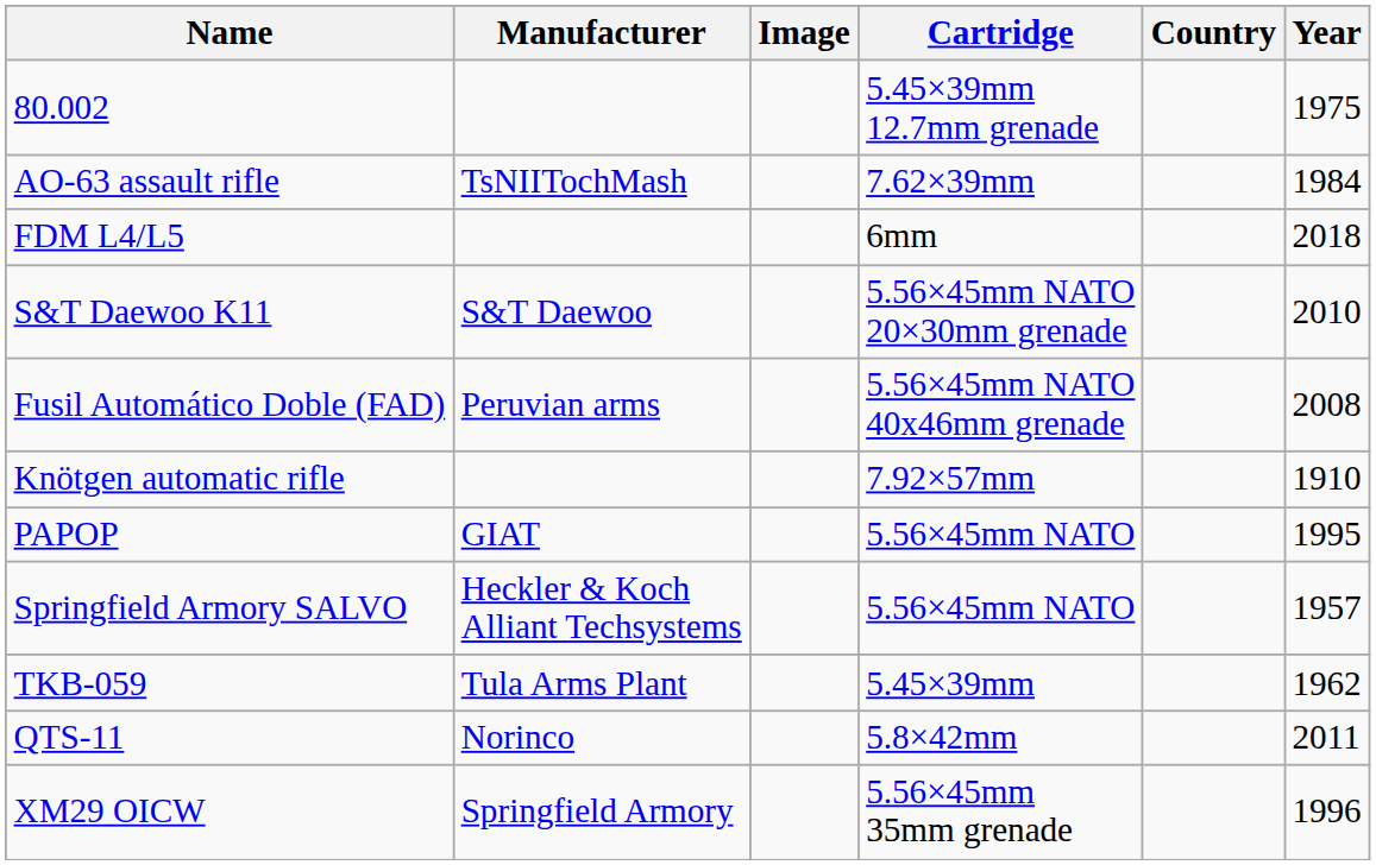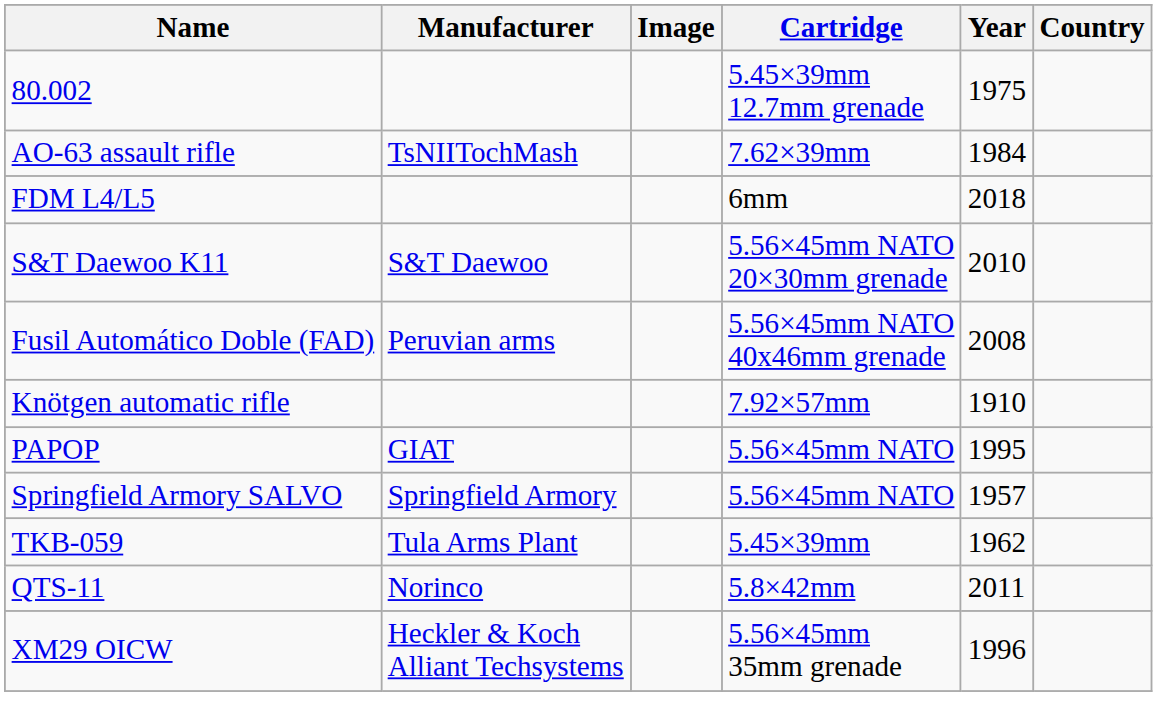columns swapped: Country <-> Year
Springfield Armory SALVO | Manufacturer: Heckler & Koch Alliant Techsystems -> Springfield Armory
XM29 OICW | Manufacturer: Springfield Armory -> Heckler & Koch Alliant Techsystems
